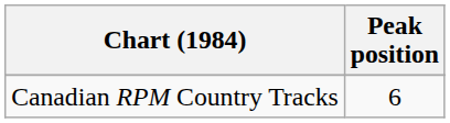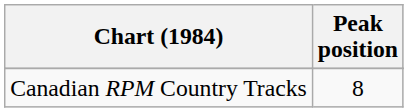Canadian RPM Country Tracks | Peak position: 6 -> 8
